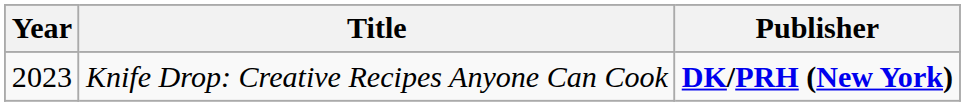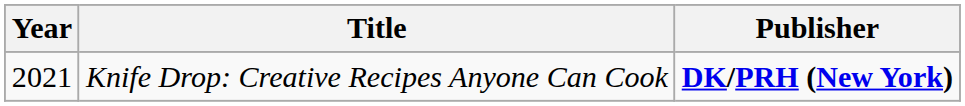Knife Drop: Creative Recipes Anyone Can Cook | Year: 2023 -> 2021
